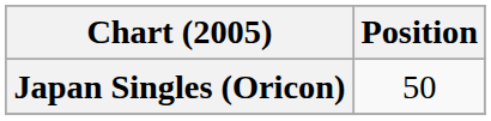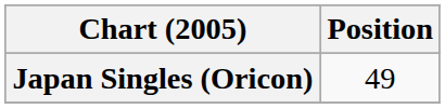Japan Singles (Oricon) | Position: 50 -> 49
